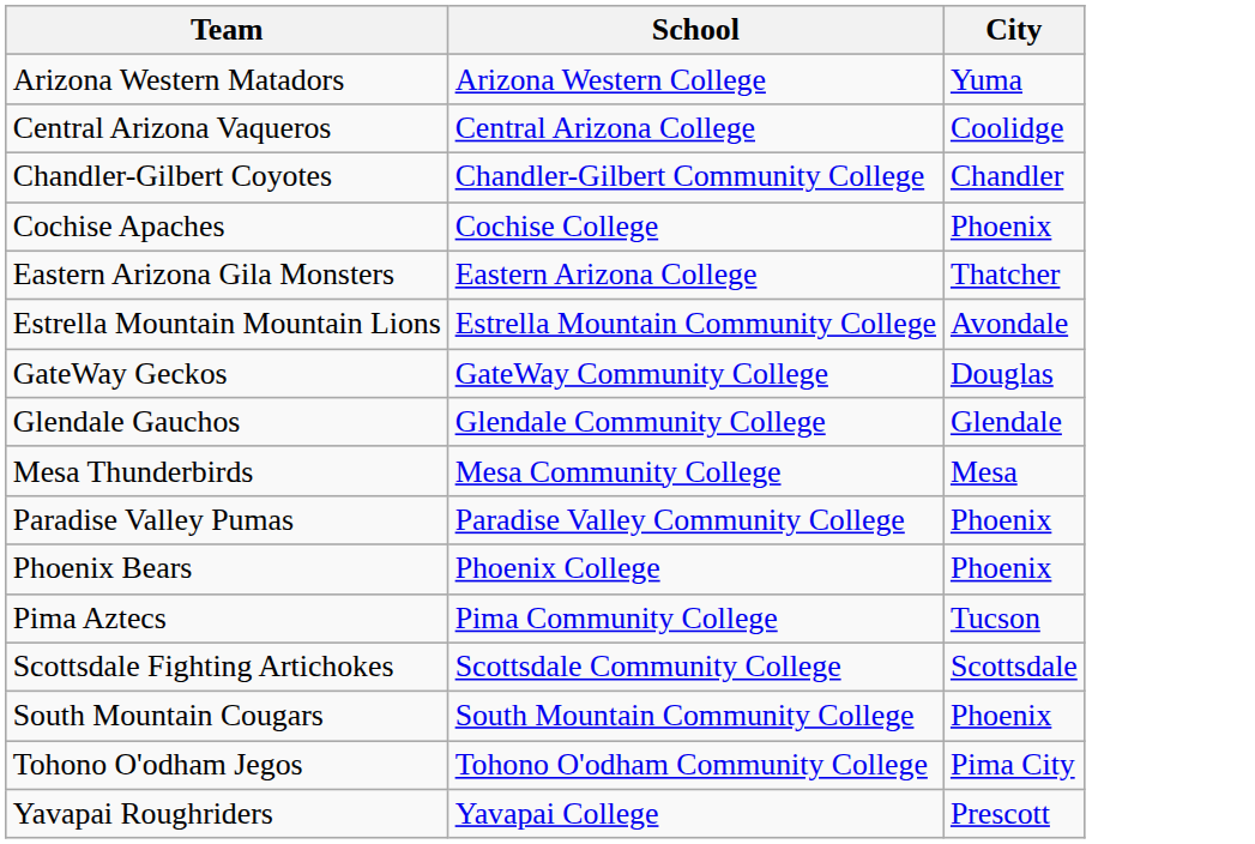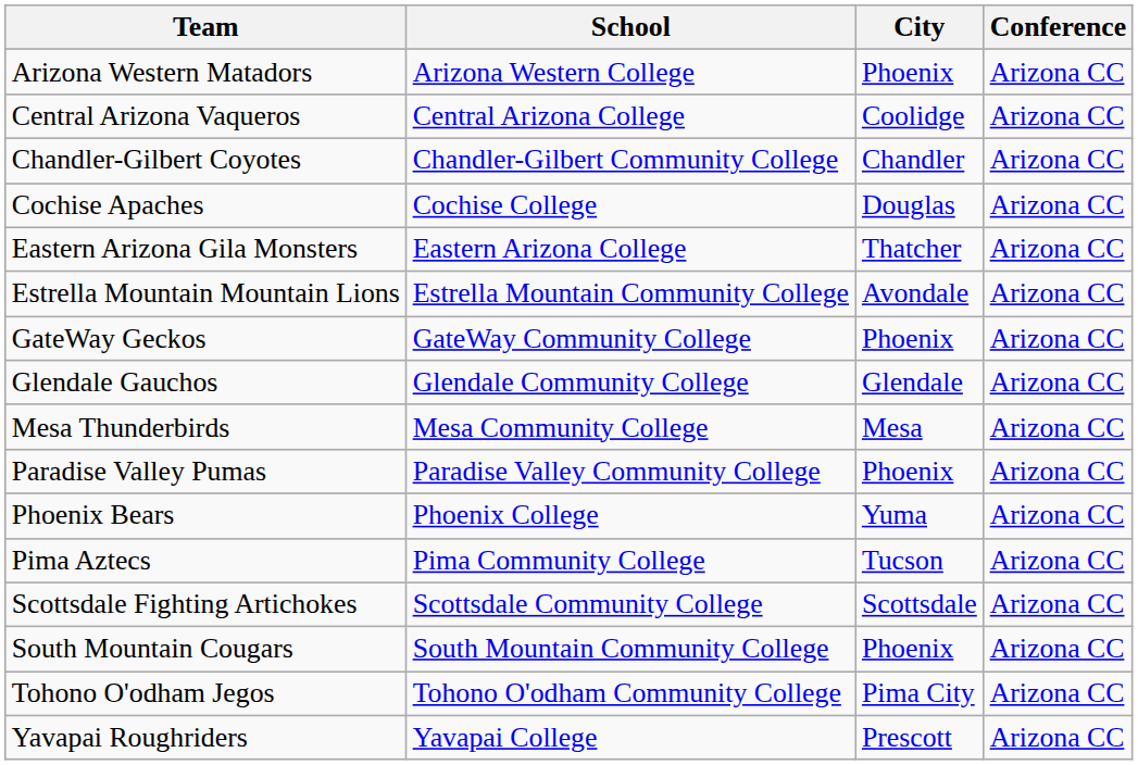+ column: Conference | Arizona CC | Arizona CC | Arizona CC | Arizona CC | Arizona CC | Arizona CC | Arizona CC | Arizona CC | Arizona CC | Arizona CC | Arizona CC | Arizona CC | Arizona CC | Arizona CC | Arizona CC | Arizona CC
Arizona Western Matadors | City: Yuma -> Phoenix
Cochise Apaches | City: Phoenix -> Douglas
GateWay Geckos | City: Douglas -> Phoenix
Phoenix Bears | City: Phoenix -> Yuma
